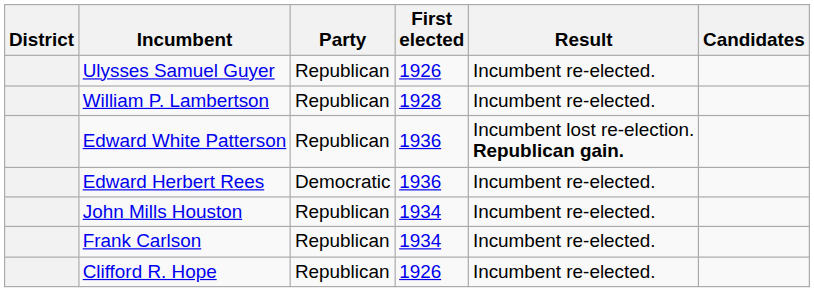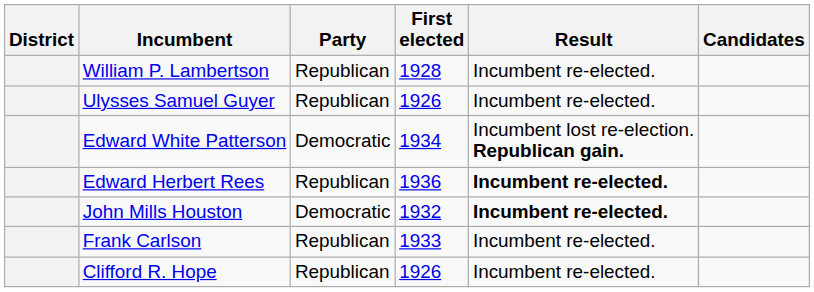rows swapped: William P. Lambertson <-> Ulysses Samuel Guyer
Edward White Patterson | Party: Republican -> Democratic
Edward White Patterson | First elected: 1936 -> 1934
Edward Herbert Rees | Party: Democratic -> Republican
Edward Herbert Rees | Result: normal -> bold
John Mills Houston | Party: Republican -> Democratic
John Mills Houston | First elected: 1934 -> 1932
John Mills Houston | Result: normal -> bold
Frank Carlson | First elected: 1934 -> 1933
